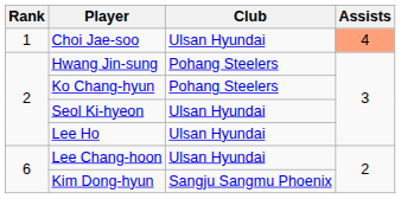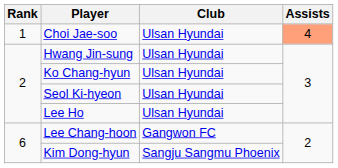Hwang Jin-sung | Club: Pohang Steelers -> Ulsan Hyundai
Ko Chang-hyun | Club: Pohang Steelers -> Ulsan Hyundai
Lee Chang-hoon | Club: Ulsan Hyundai -> Gangwon FC
